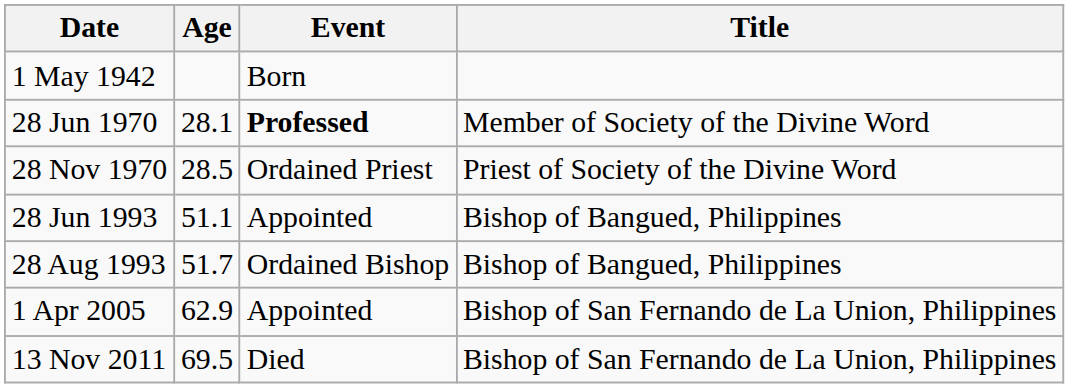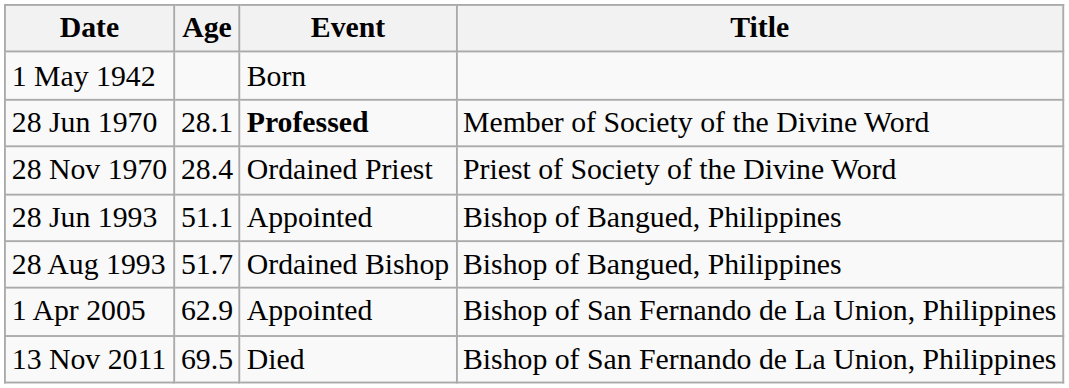28 Nov 1970 | Age: 28.5 -> 28.4
